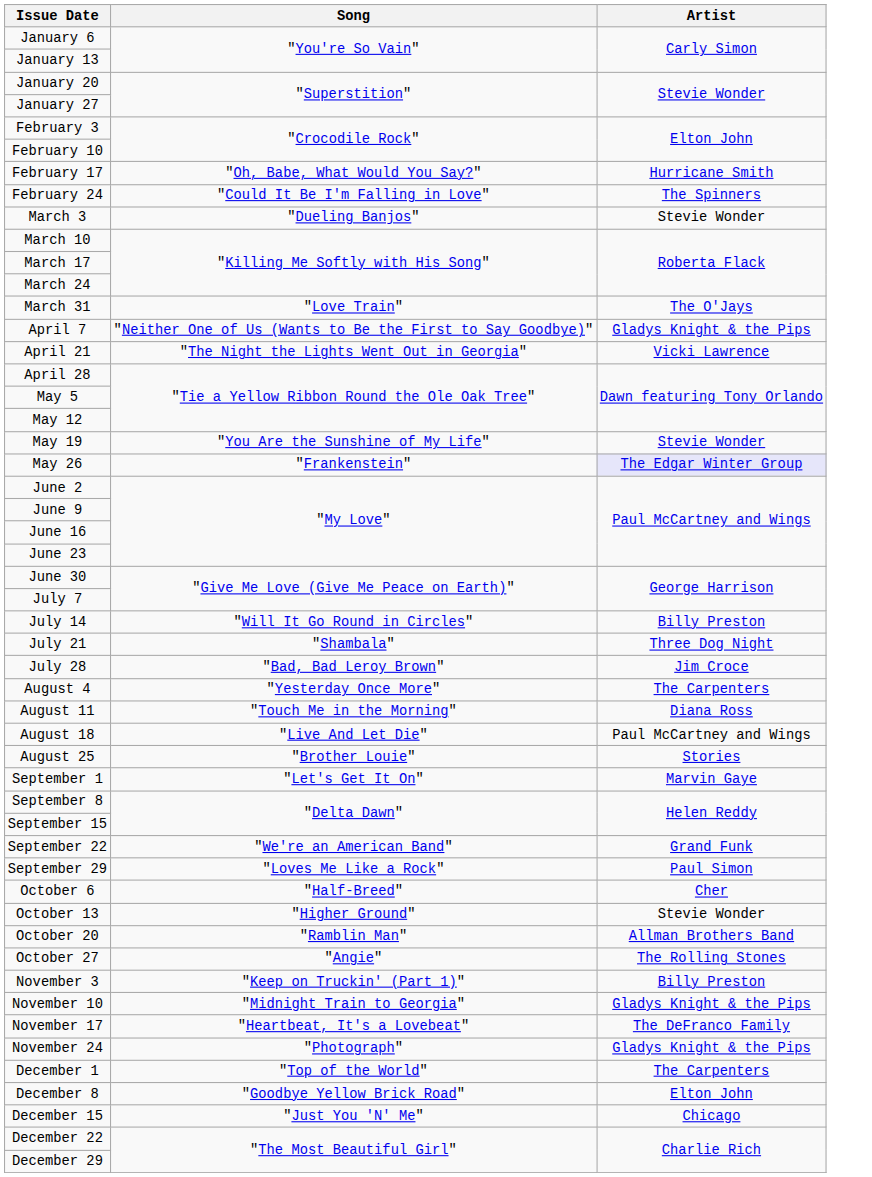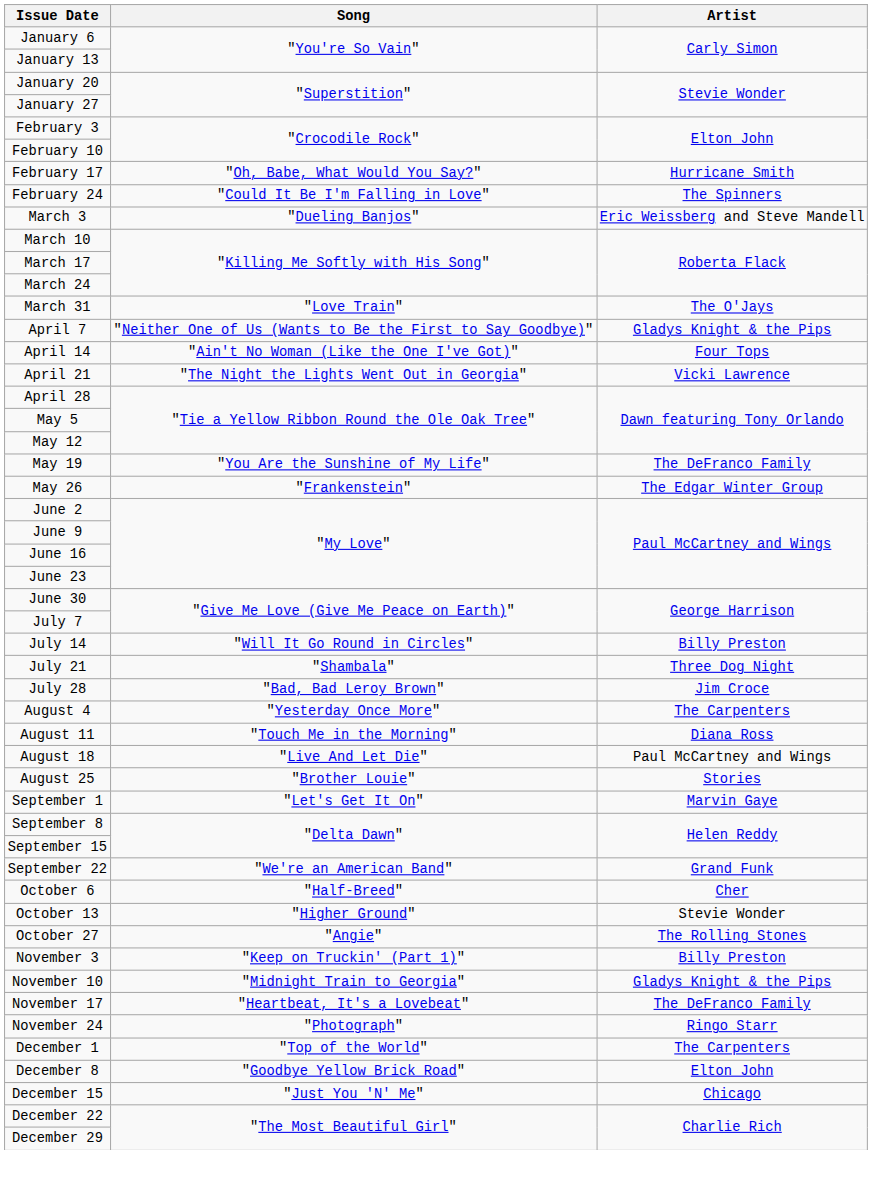March 3 | Artist: Stevie Wonder -> Eric Weissberg and Steve Mandell
+ row: April 14 | "Ain't No Woman (Like the One I've Got)" | Four Tops
May 19 | Artist: Stevie Wonder -> The DeFranco Family
May 26 | Artist: lavender background -> no background
- row: September 29 | "Loves Me Like a Rock" | Paul Simon
- row: October 20 | "Ramblin Man" | Allman Brothers Band
November 24 | Artist: Gladys Knight & the Pips -> Ringo Starr
